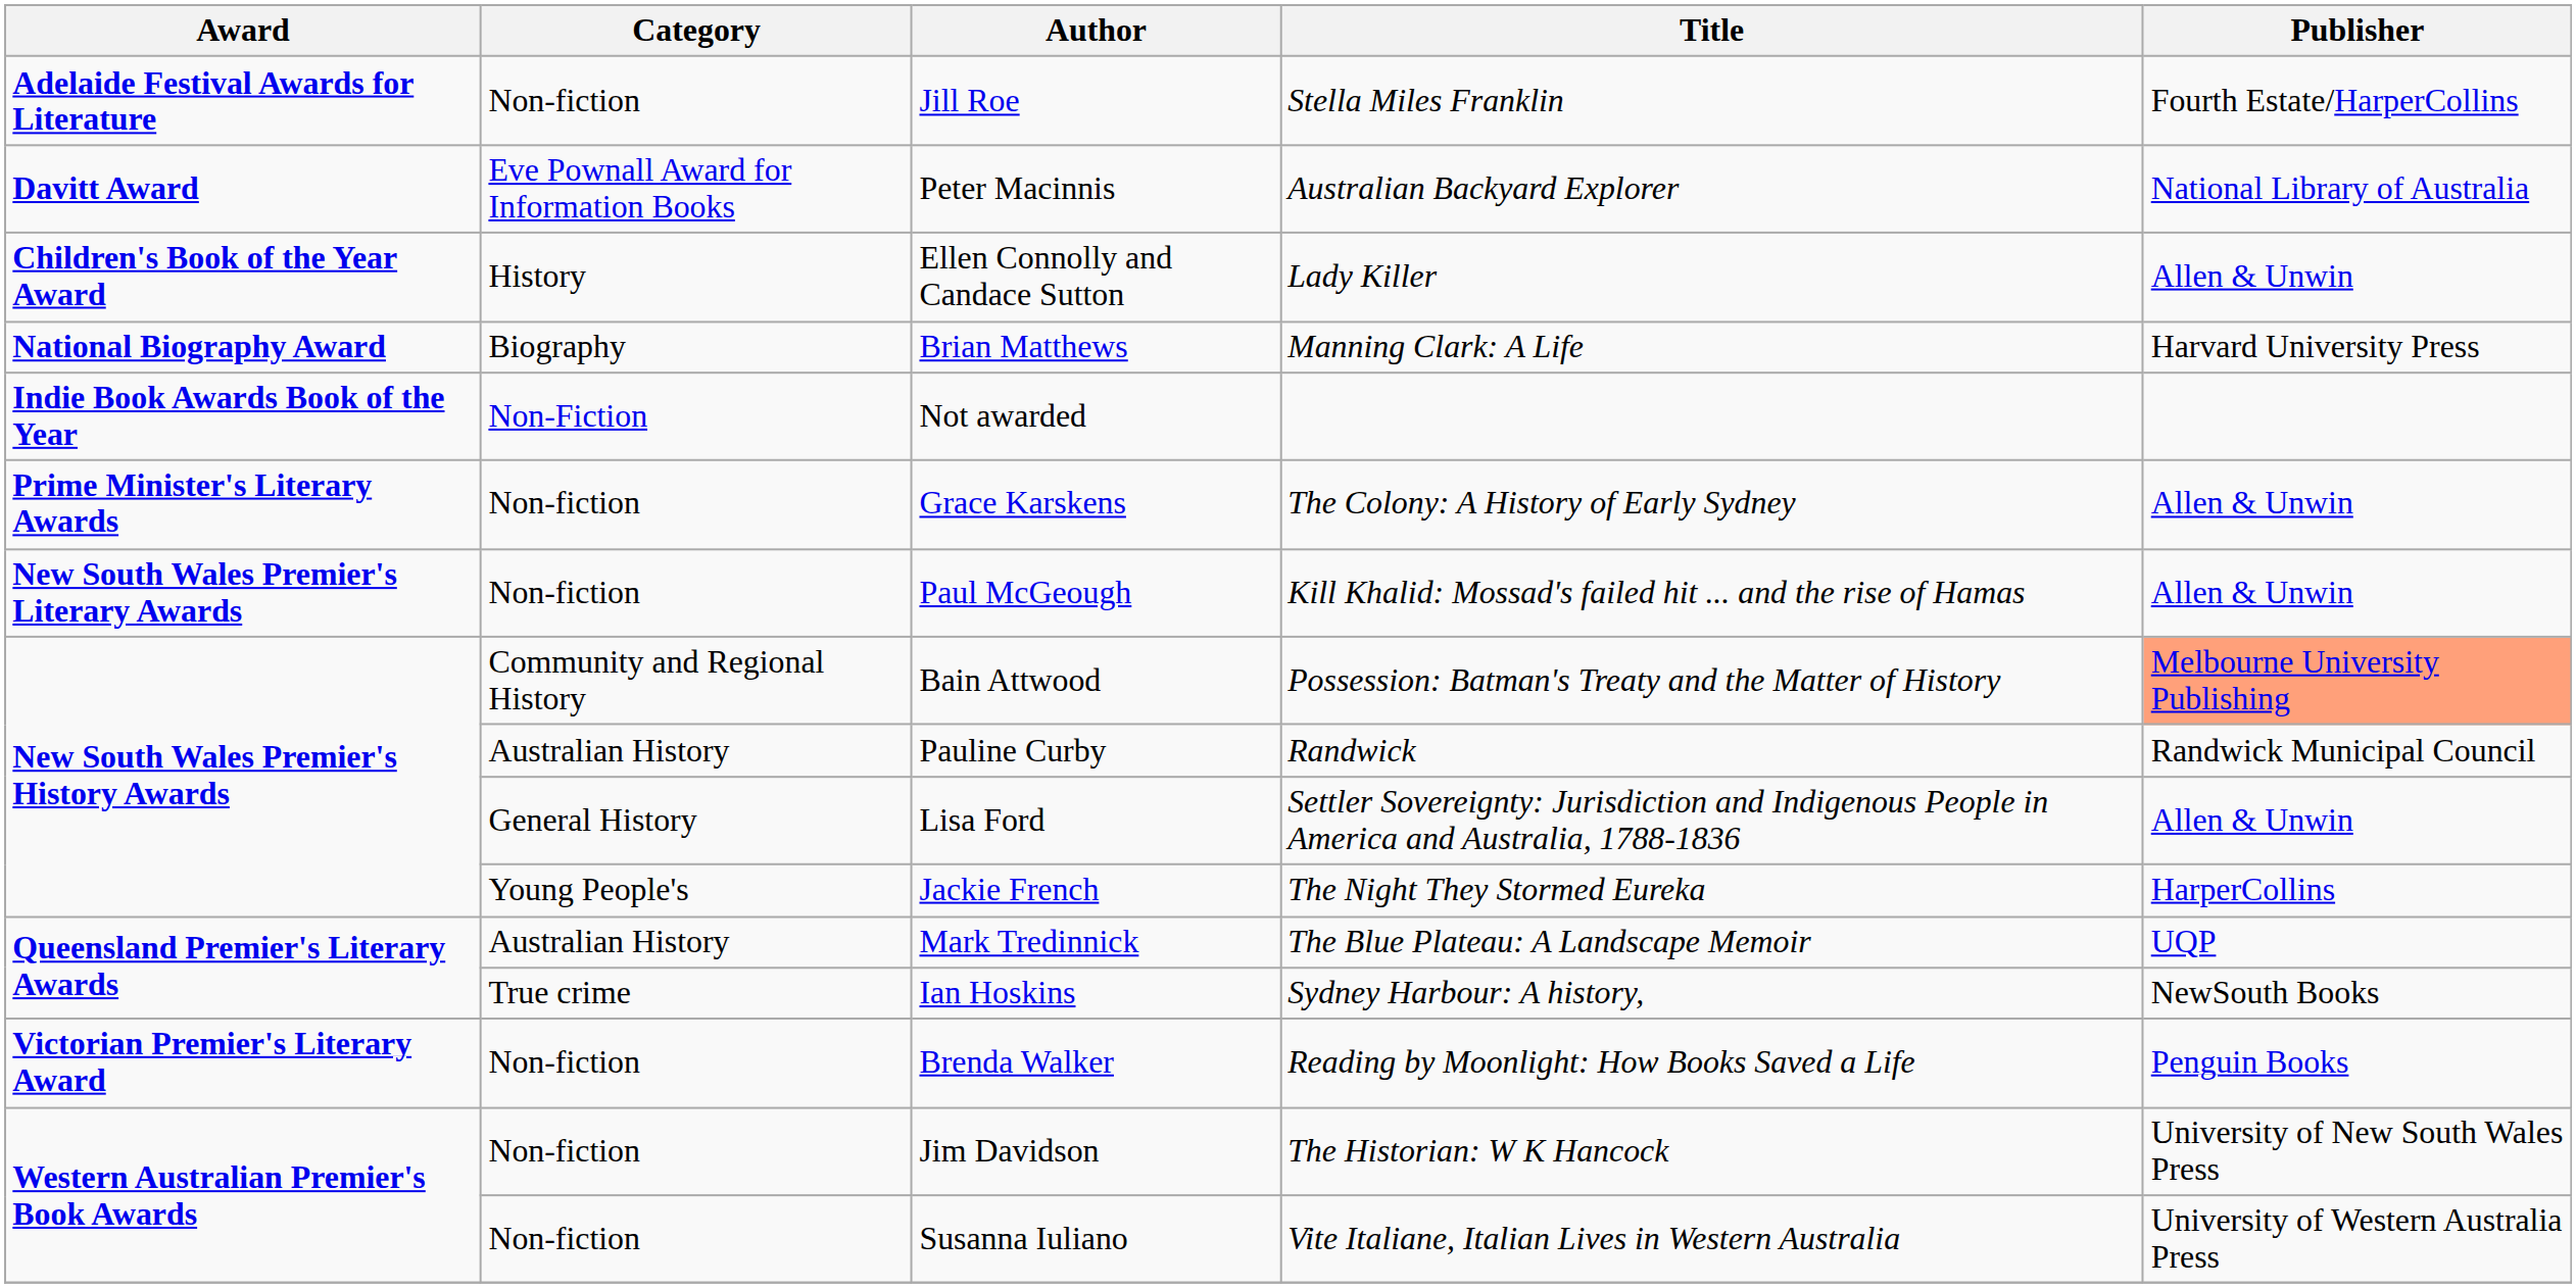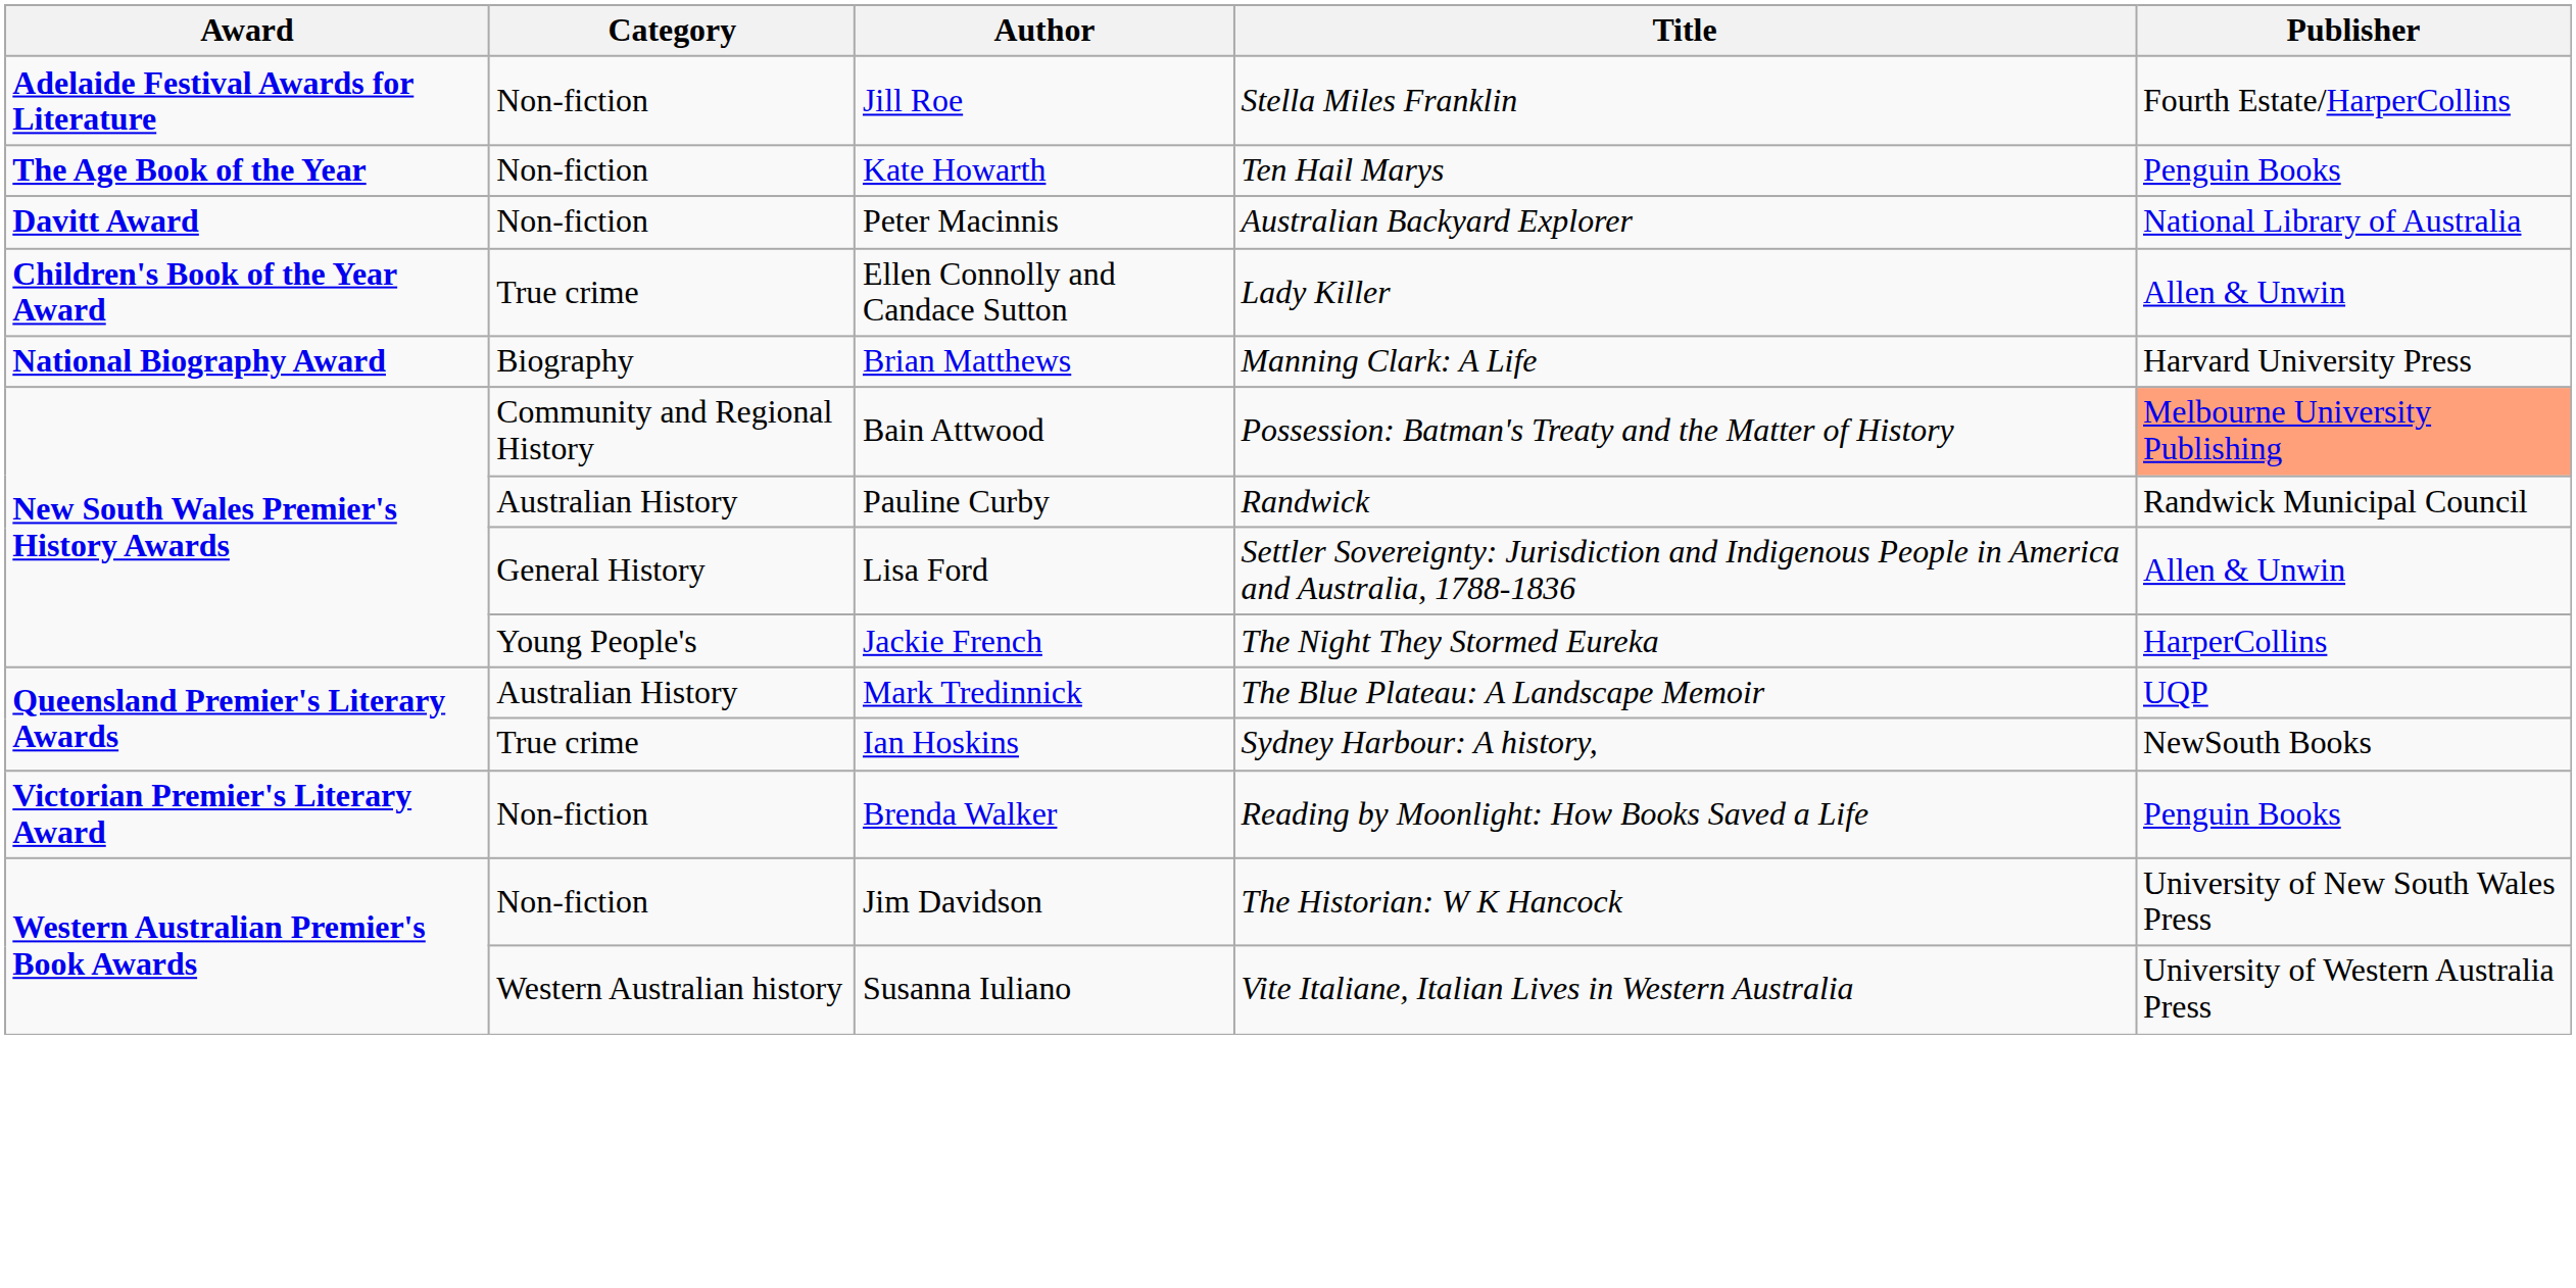+ row: The Age Book of the Year | Non-fiction | Kate Howarth | Ten Hail Marys | Penguin Books
Peter Macinnis | Category: Eve Pownall Award for Information Books -> Non-fiction
Ellen Connolly and Candace Sutton | Category: History -> True crime
- row: Indie Book Awards Book of the Year | Non-Fiction | Not awarded
- row: Prime Minister's Literary Awards | Non-fiction | Grace Karskens | The Colony: A History of Early Sydney | Allen & Unwin
- row: New South Wales Premier's Literary Awards | Non-fiction | Paul McGeough | Kill Khalid: Mossad's failed hit ... and the rise of Hamas | Allen & Unwin
Susanna Iuliano | Category: Non-fiction -> Western Australian history
